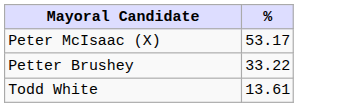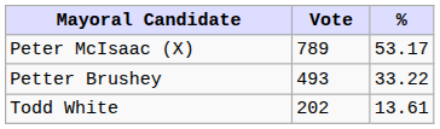+ column: Vote | 789 | 493 | 202
